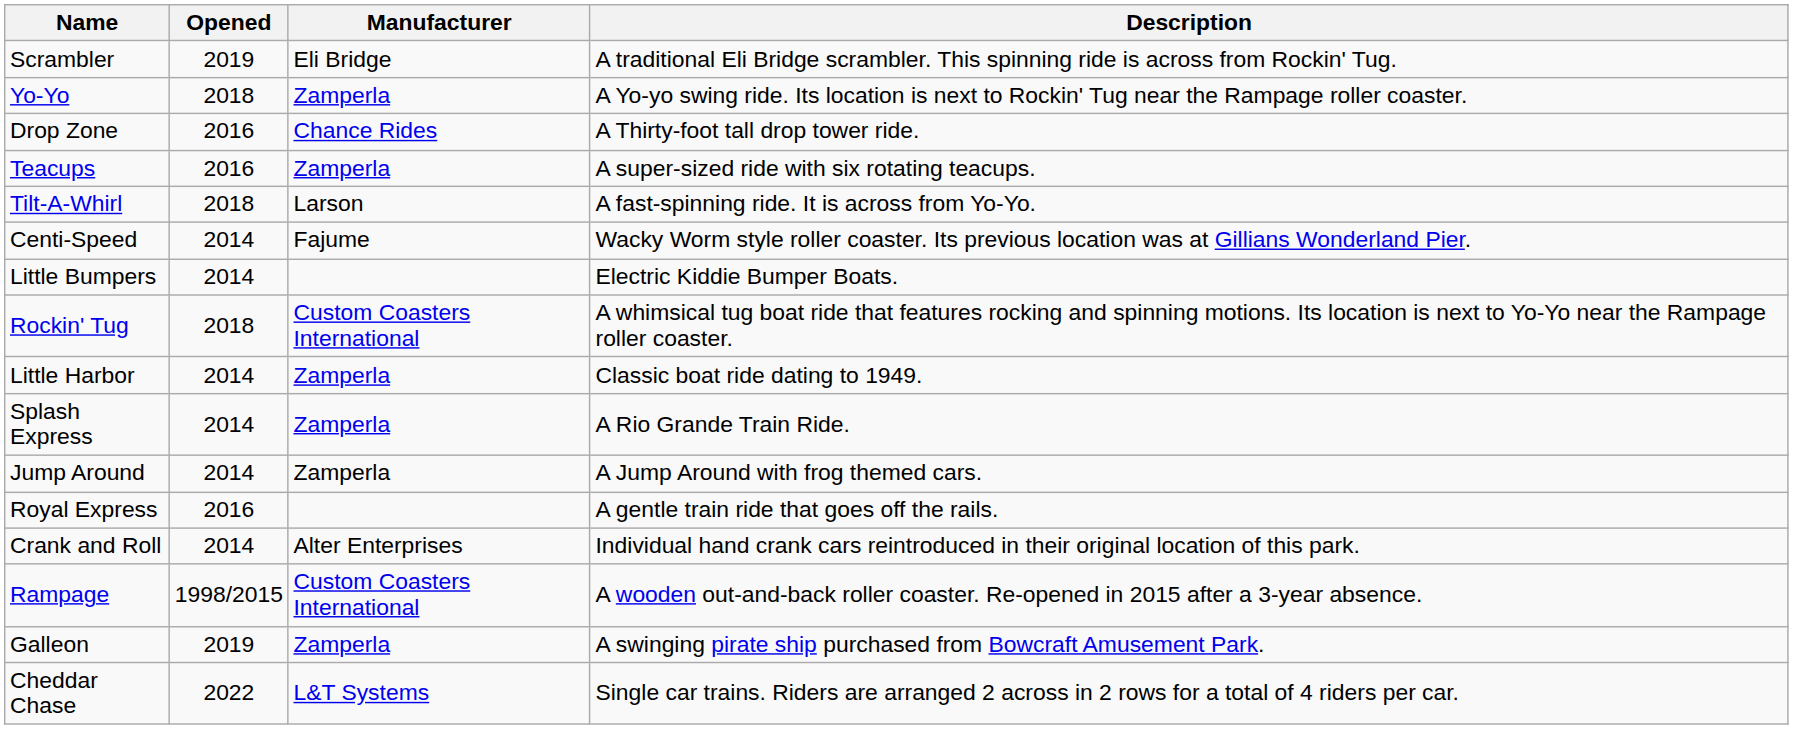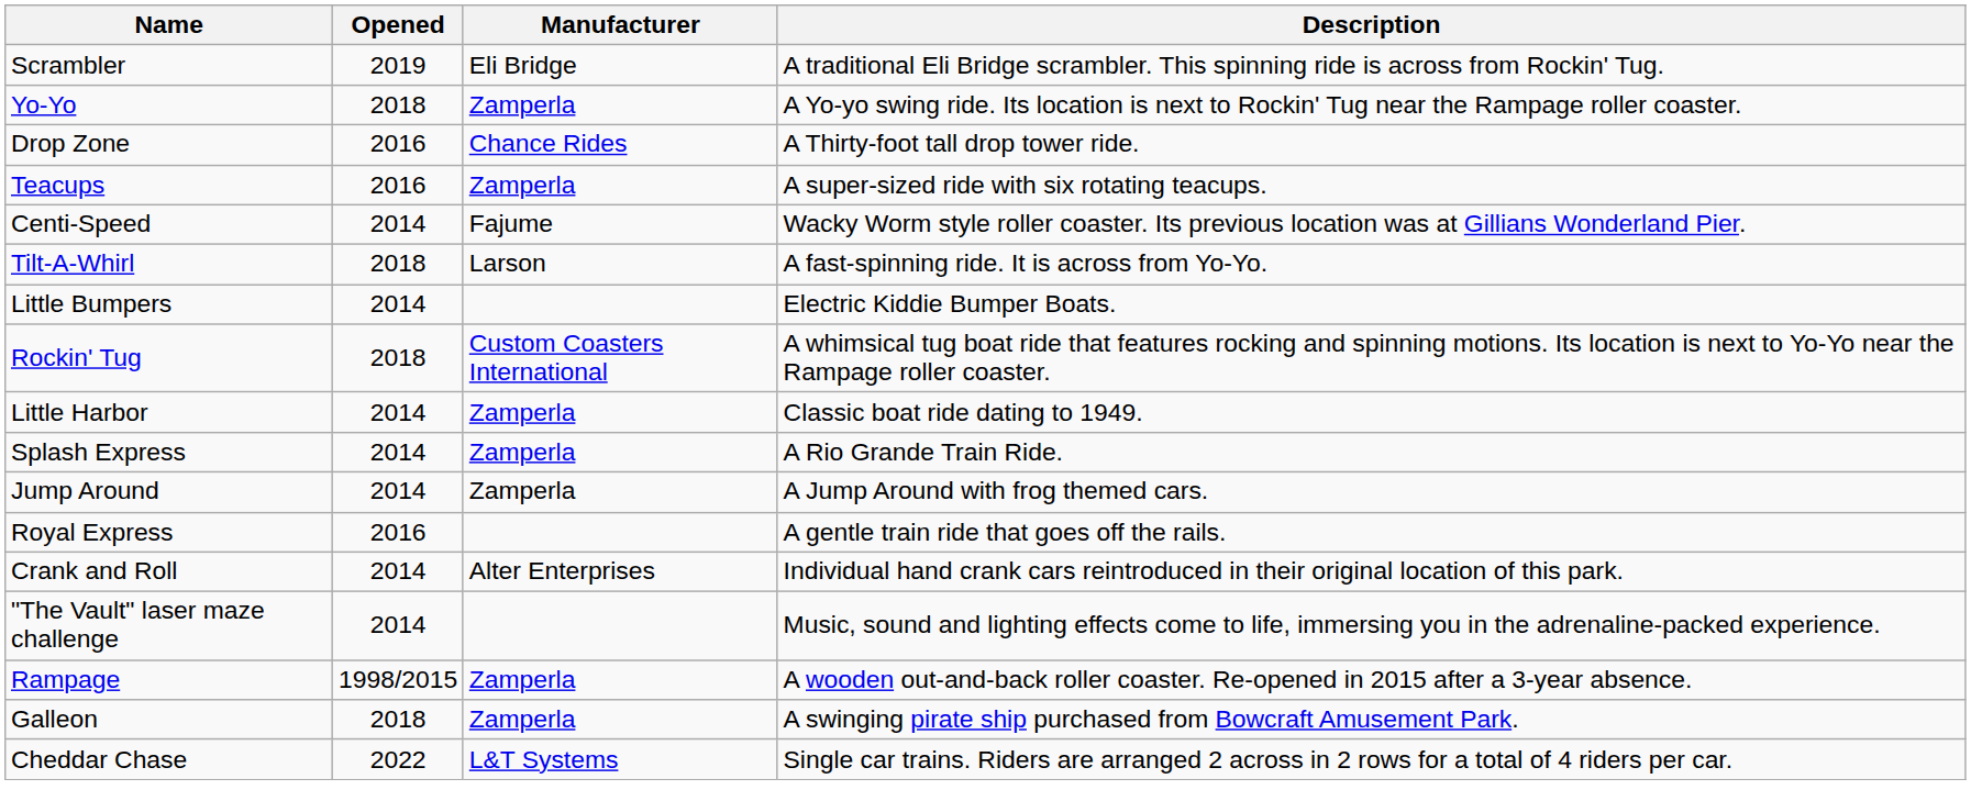rows swapped: Tilt-A-Whirl <-> Centi-Speed
+ row: "The Vault" laser maze challenge | 2014 | Music, sound and lighting effects come to life, immersing you in the adrenaline-packed experience.
Rampage | Manufacturer: Custom Coasters International -> Zamperla
Galleon | Opened: 2019 -> 2018
